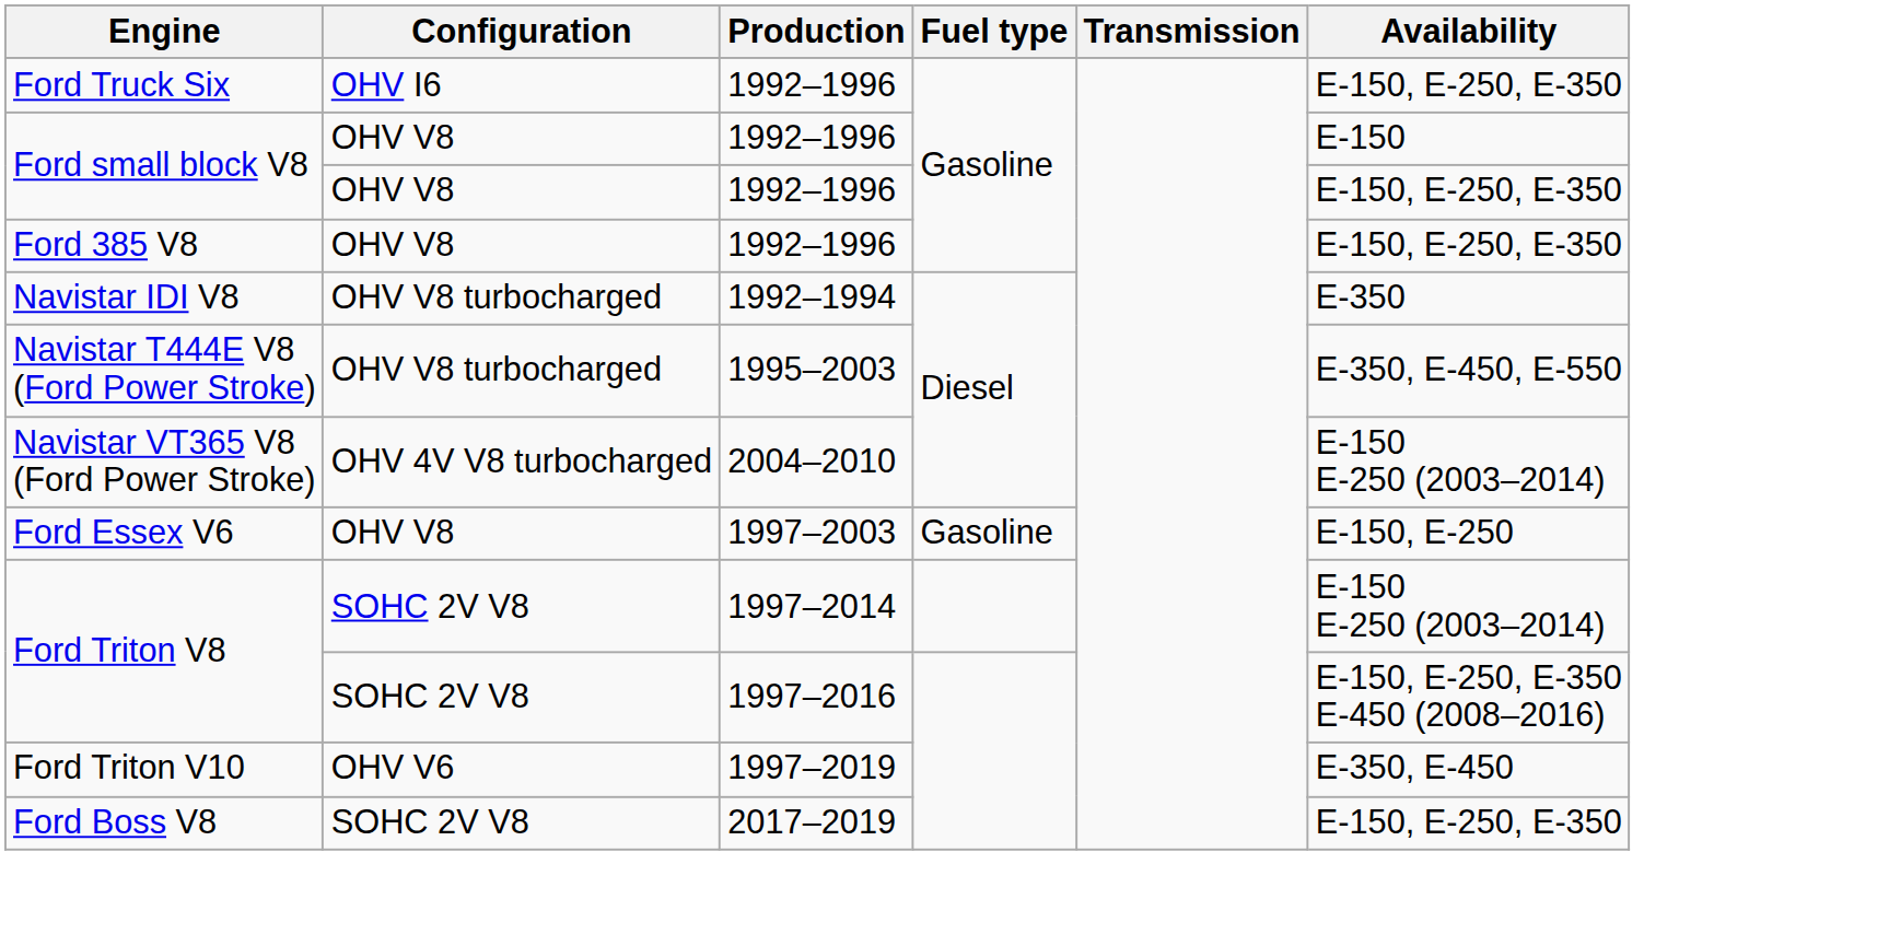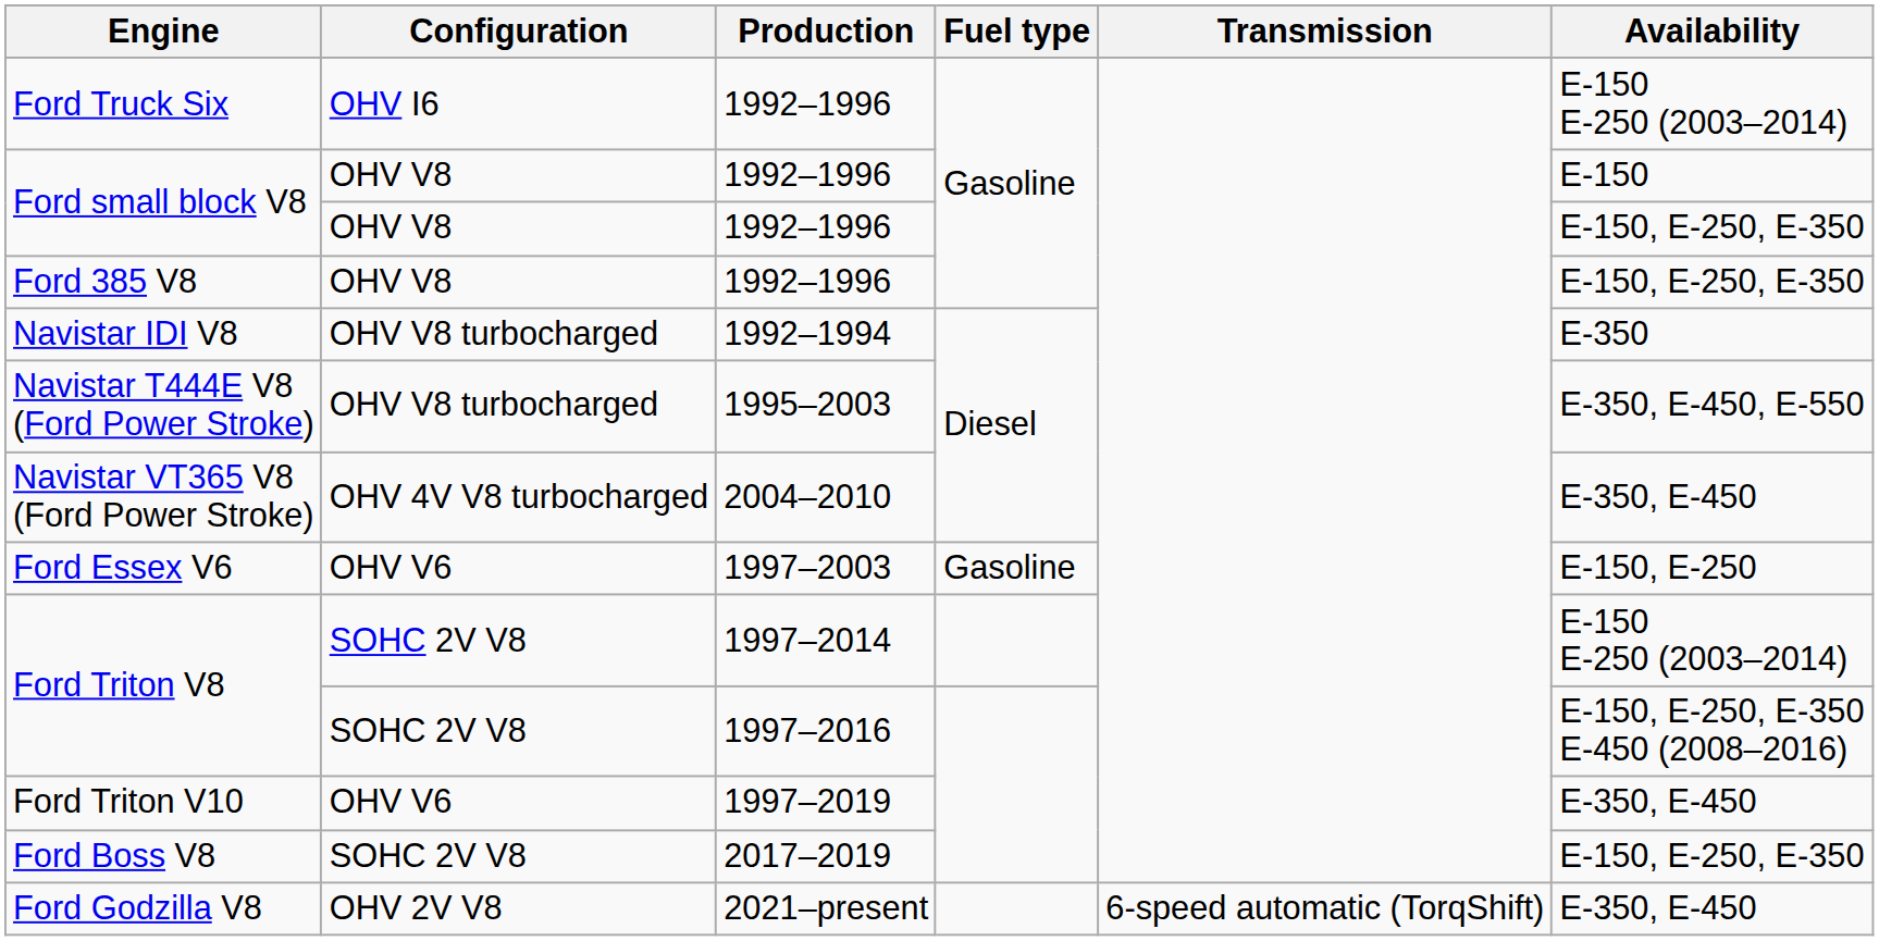Ford Truck Six | Availability: E-150, E-250, E-350 -> E-150 E-250 (2003–2014)
Navistar VT365 V8 (Ford Power Stroke) | Availability: E-150 E-250 (2003–2014) -> E-350, E-450
Ford Essex V6 | Configuration: OHV V8 -> OHV V6
+ row: Ford Godzilla V8 | OHV 2V V8 | 2021–present | 6-speed automatic (TorqShift) | E-350, E-450
